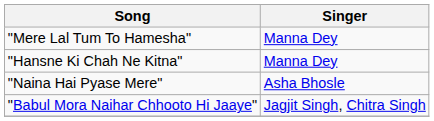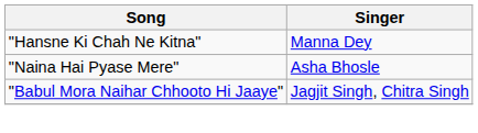- row: "Mere Lal Tum To Hamesha" | Manna Dey
